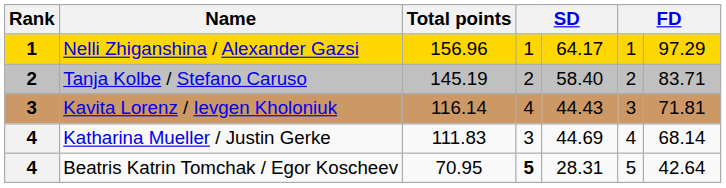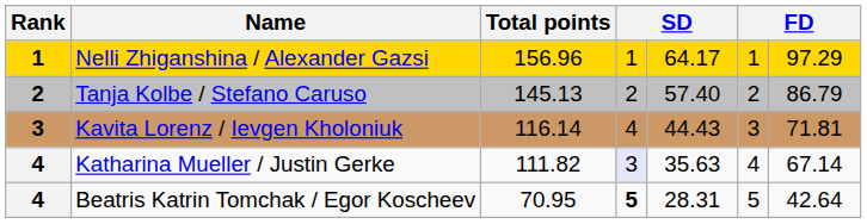Tanja Kolbe / Stefano Caruso | Total points: 145.19 -> 145.13
Tanja Kolbe / Stefano Caruso | column 5: 58.40 -> 57.40
Tanja Kolbe / Stefano Caruso | column 7: 83.71 -> 86.79
Katharina Mueller / Justin Gerke | Total points: 111.83 -> 111.82
Katharina Mueller / Justin Gerke | column 4: no background -> lavender background
Katharina Mueller / Justin Gerke | column 5: 44.69 -> 35.63
Katharina Mueller / Justin Gerke | column 7: 68.14 -> 67.14
